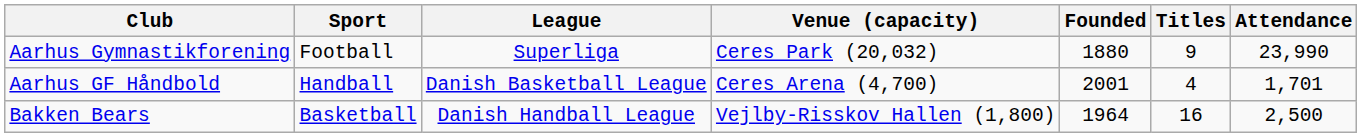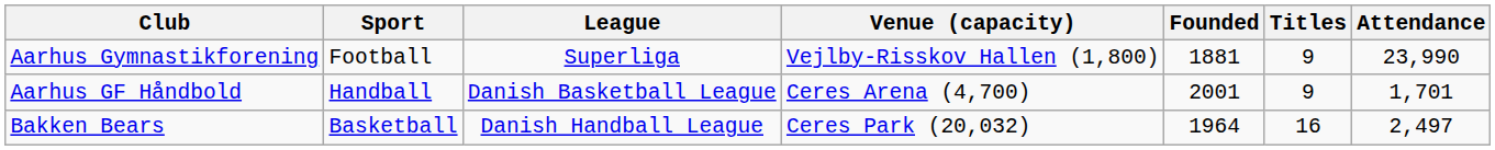Aarhus Gymnastikforening | Venue (capacity): Ceres Park (20,032) -> Vejlby-Risskov Hallen (1,800)
Aarhus Gymnastikforening | Founded: 1880 -> 1881
Aarhus GF Håndbold | Titles: 4 -> 9
Bakken Bears | Venue (capacity): Vejlby-Risskov Hallen (1,800) -> Ceres Park (20,032)
Bakken Bears | Attendance: 2,500 -> 2,497
